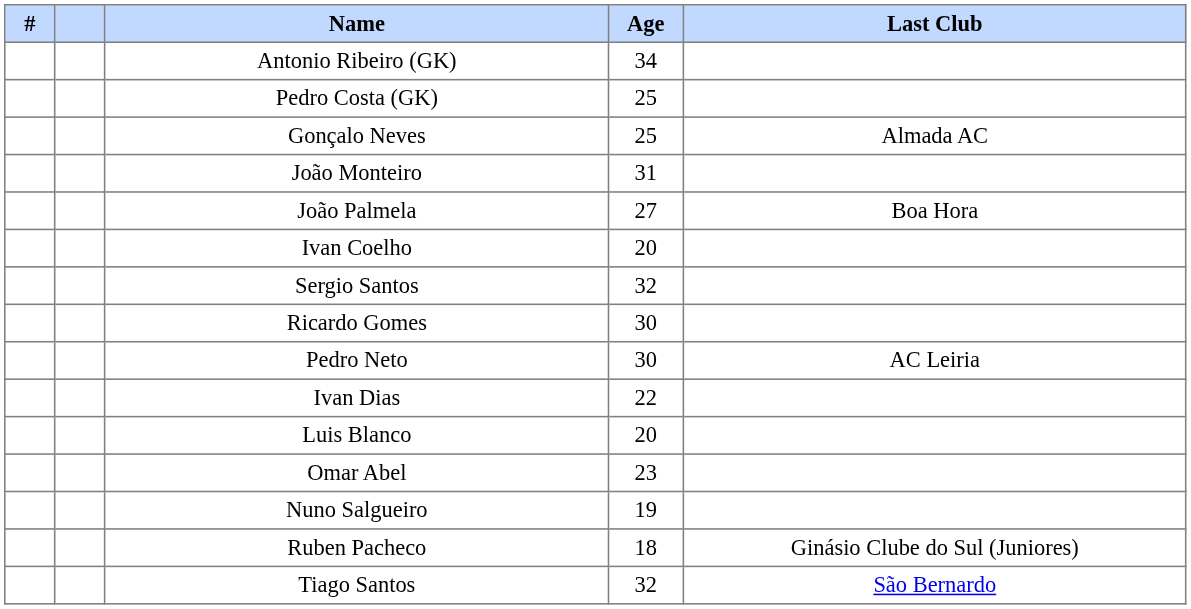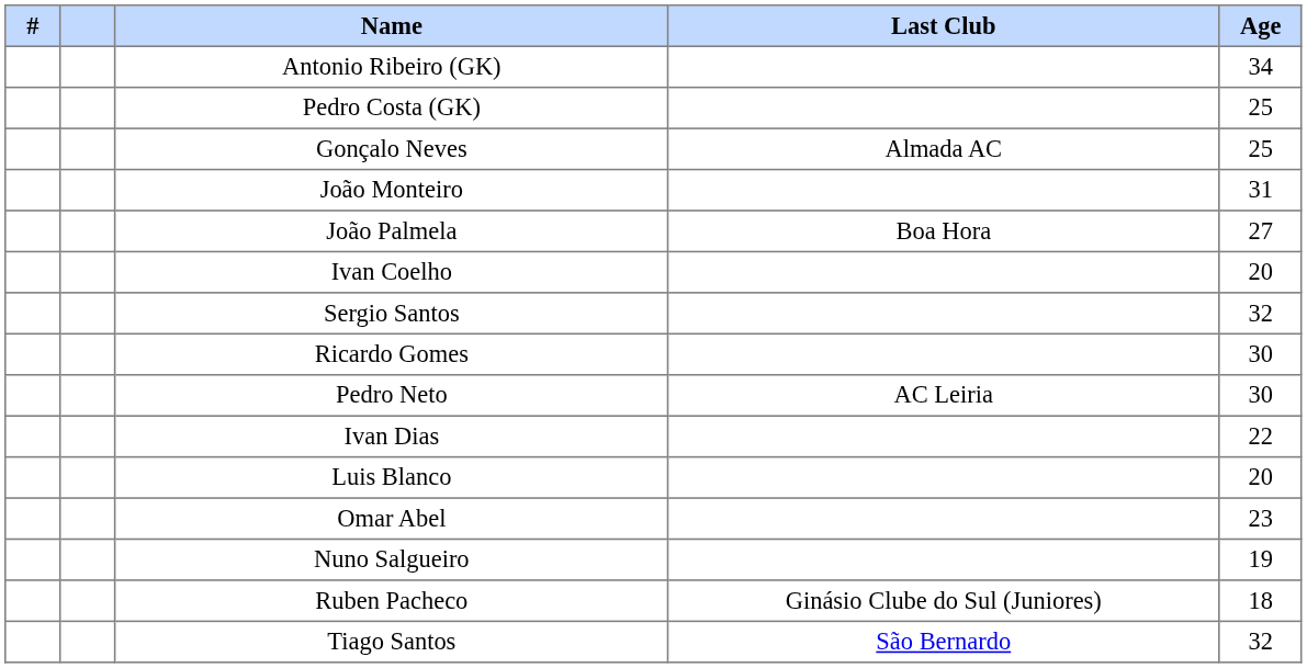columns swapped: Age <-> Last Club
